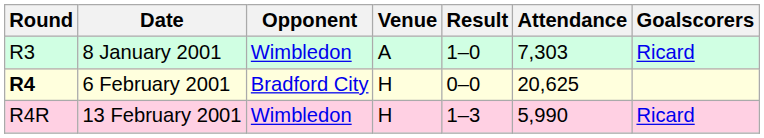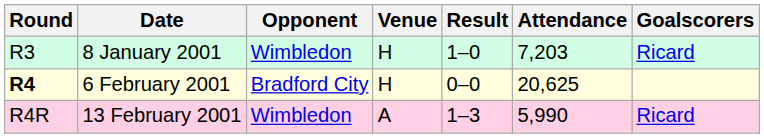8 January 2001 | Venue: A -> H
8 January 2001 | Attendance: 7,303 -> 7,203
13 February 2001 | Venue: H -> A
